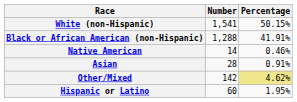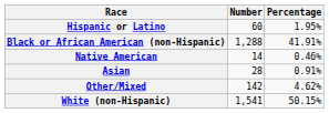rows swapped: White (non-Hispanic) <-> Hispanic or Latino
Other/Mixed | Percentage: khaki background -> no background
